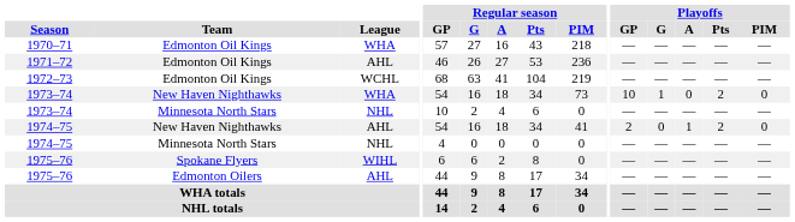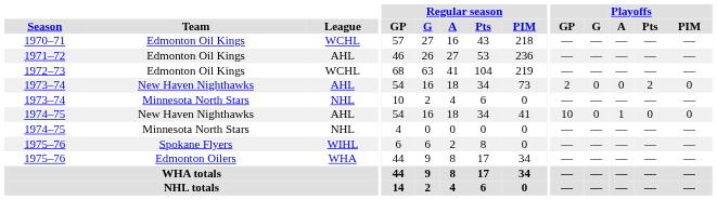1970–71 | League: WHA -> WCHL
1973–74 / New Haven Nighthawks | League: WHA -> AHL
1973–74 / New Haven Nighthawks | Playoffs / GP: 10 -> 2
1973–74 / New Haven Nighthawks | Playoffs / G: 1 -> 0
1974–75 / New Haven Nighthawks | Playoffs / GP: 2 -> 10
1974–75 / New Haven Nighthawks | Playoffs / Pts: 2 -> 0
1975–76 / Edmonton Oilers | League: AHL -> WHA
